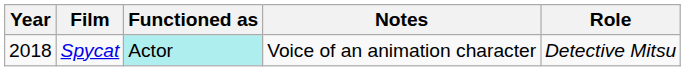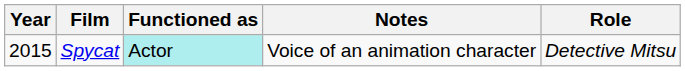Spycat | Year: 2018 -> 2015
